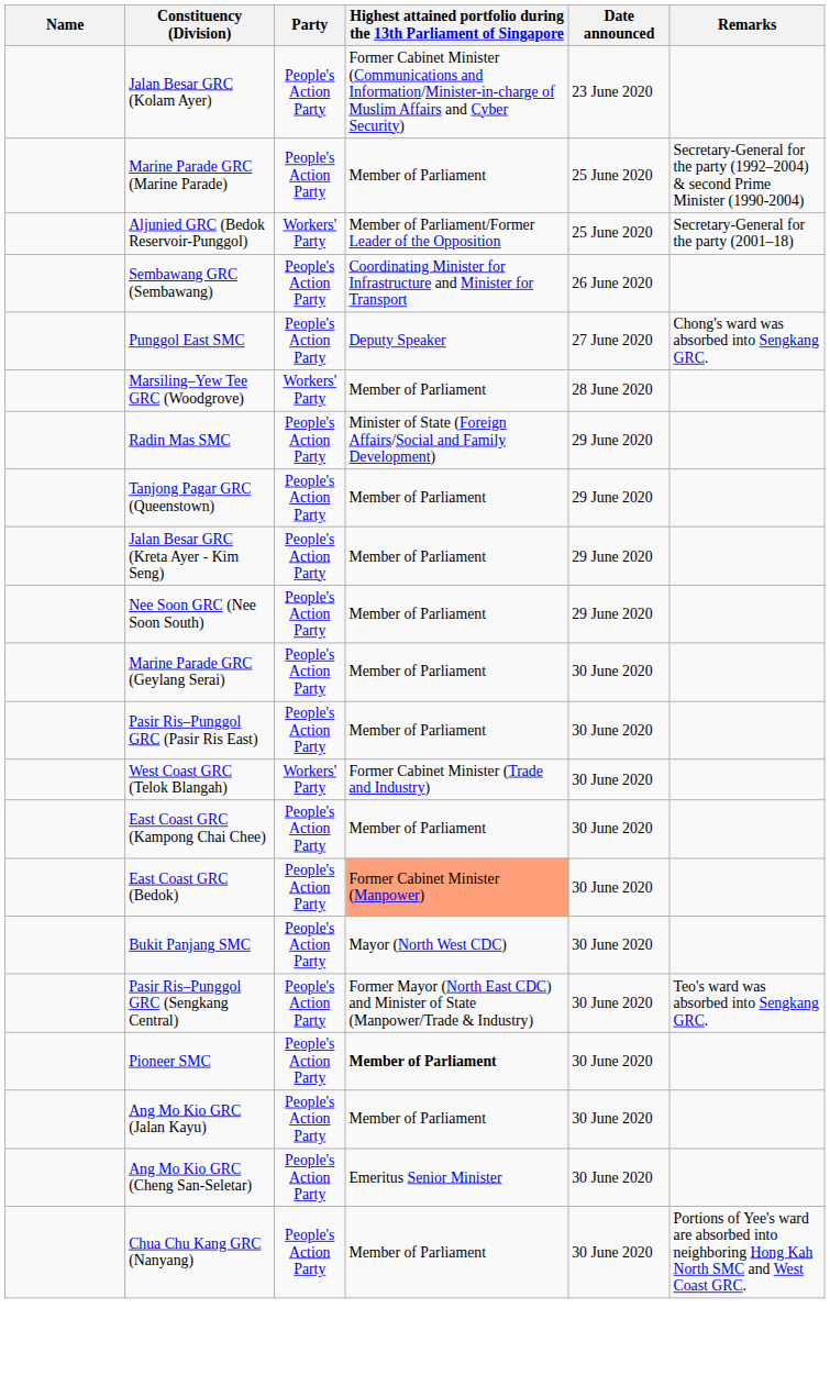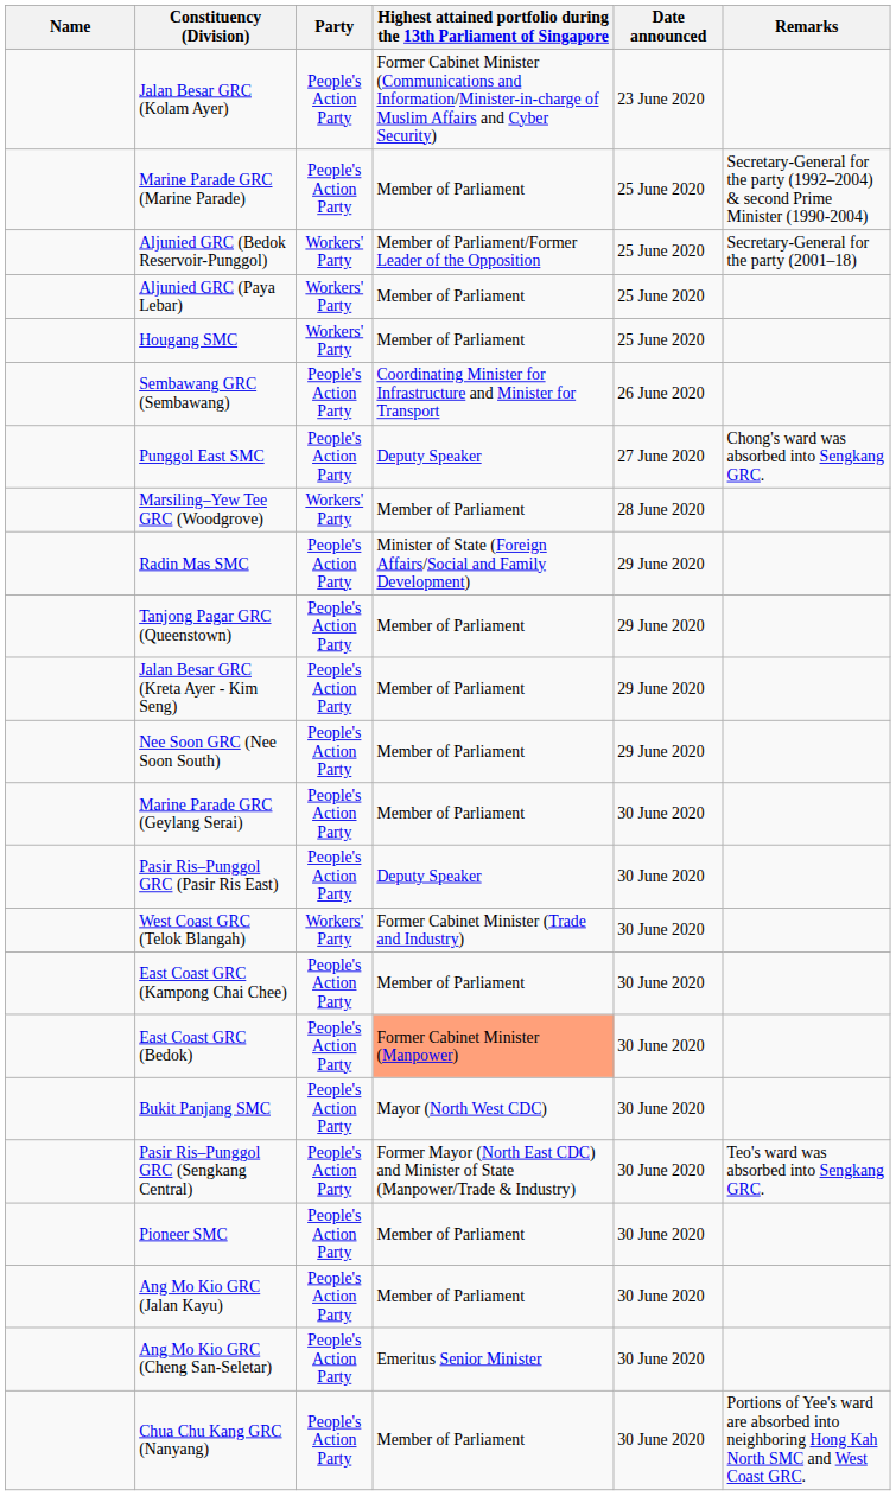+ row: Aljunied GRC (Paya Lebar) | Workers' Party | Member of Parliament | 25 June 2020
+ row: Hougang SMC | Workers' Party | Member of Parliament | 25 June 2020
Pasir Ris–Punggol GRC (Pasir Ris East) | column 4: Member of Parliament -> Deputy Speaker
Pioneer SMC | column 4: bold -> normal
